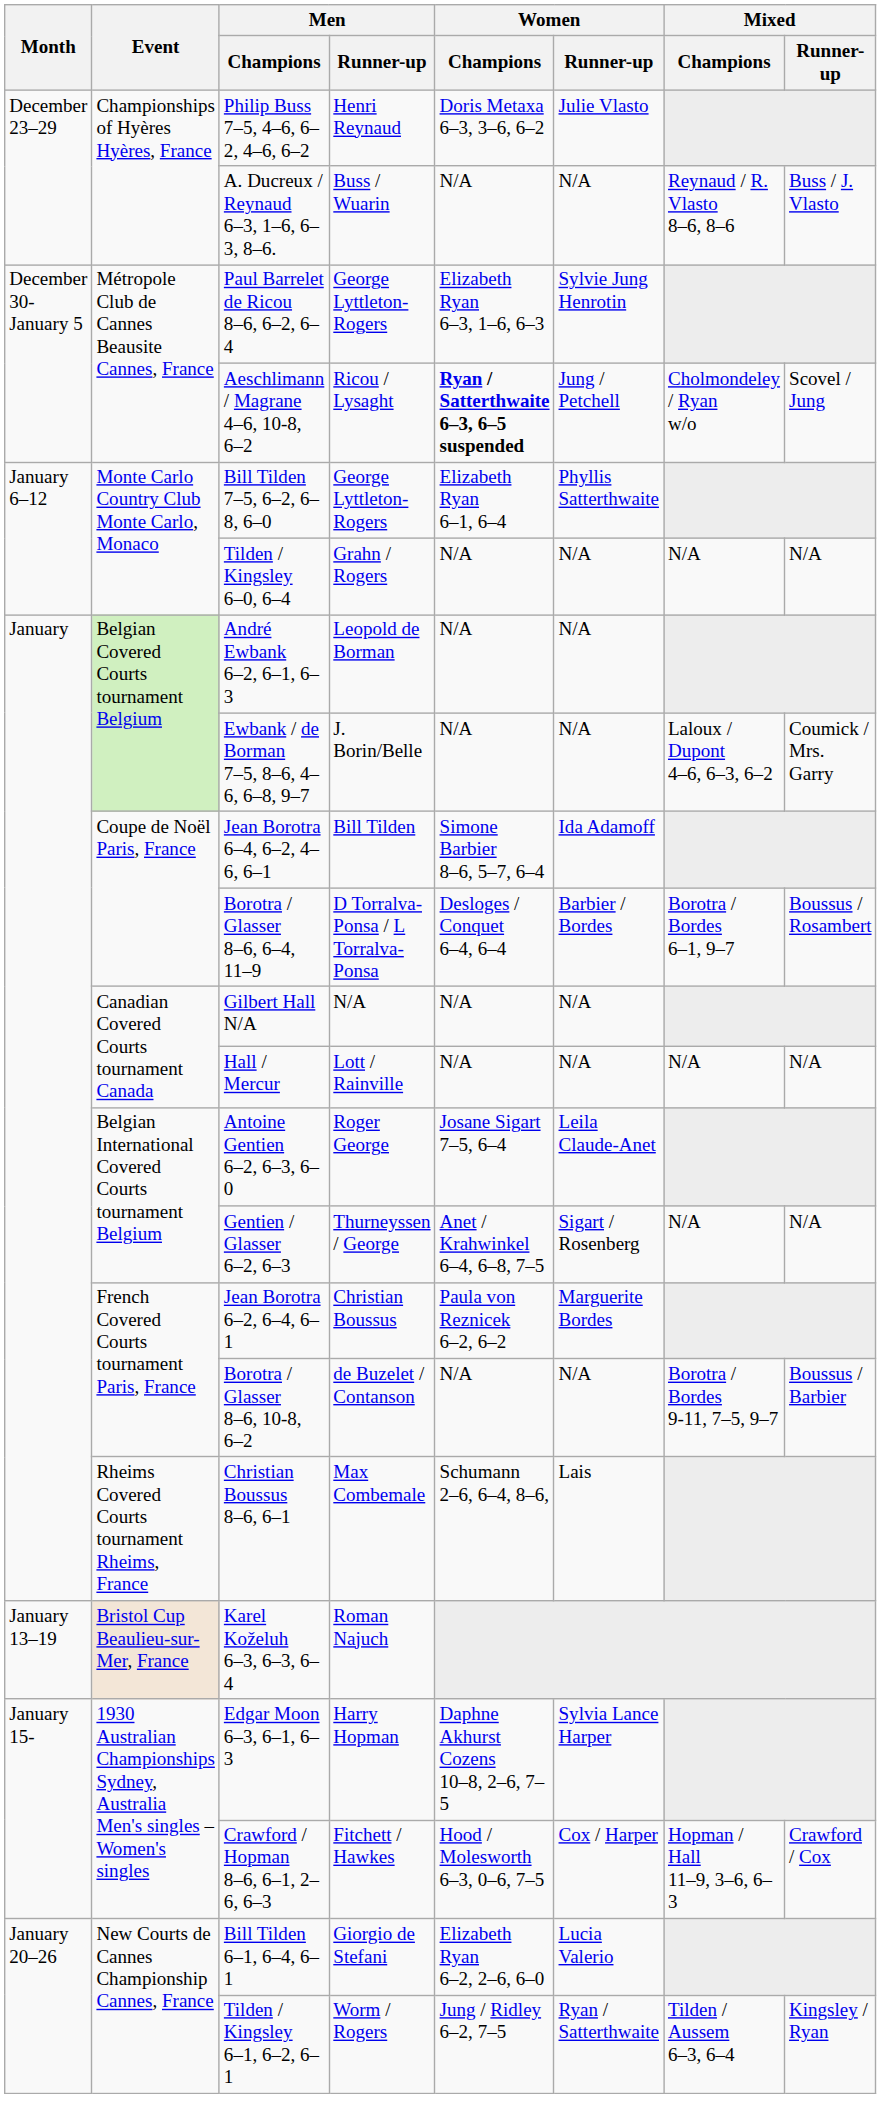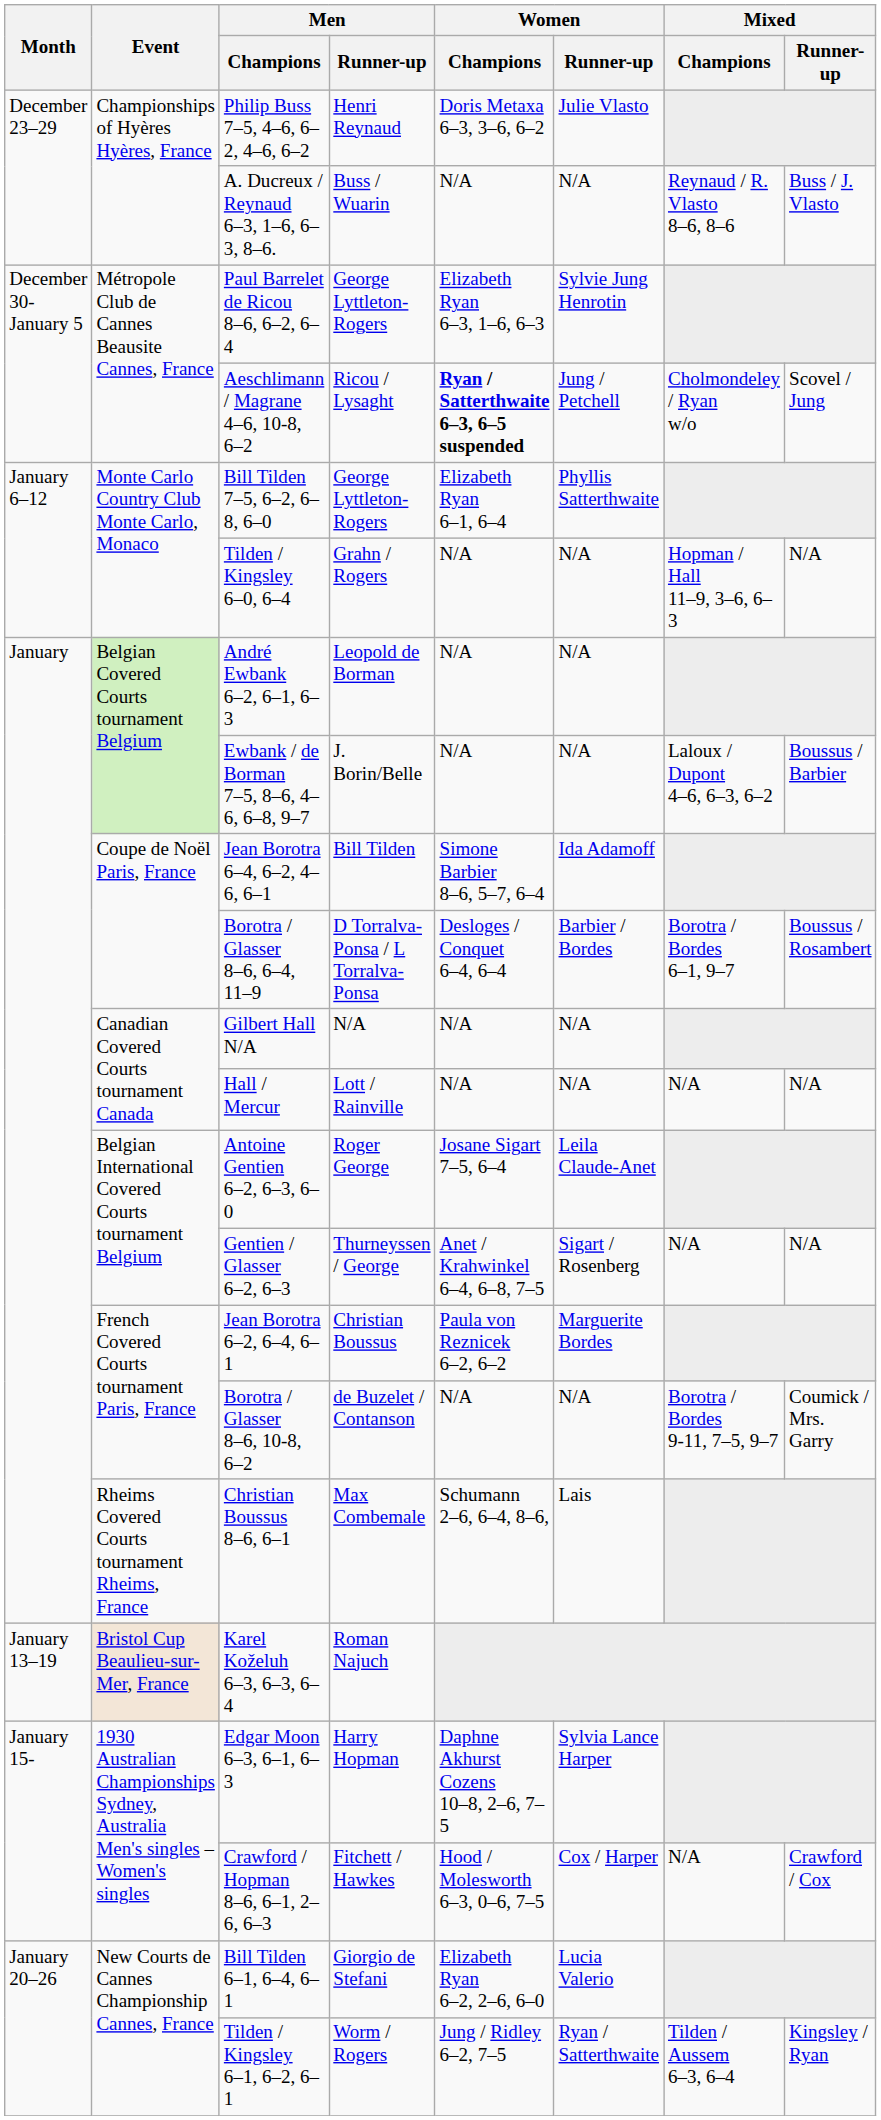Tilden / Kingsley 6–0, 6–4 | Mixed / Champions: N/A -> Hopman / Hall 11–9, 3–6, 6–3
Ewbank / de Borman 7–5, 8–6, 4–6, 6–8, 9–7 | Mixed / Runner-up: Coumick / Mrs. Garry -> Boussus / Barbier
Borotra / Glasser 8–6, 10-8, 6–2 | Mixed / Runner-up: Boussus / Barbier -> Coumick / Mrs. Garry
Crawford / Hopman 8–6, 6–1, 2–6, 6–3 | Mixed / Champions: Hopman / Hall 11–9, 3–6, 6–3 -> N/A
